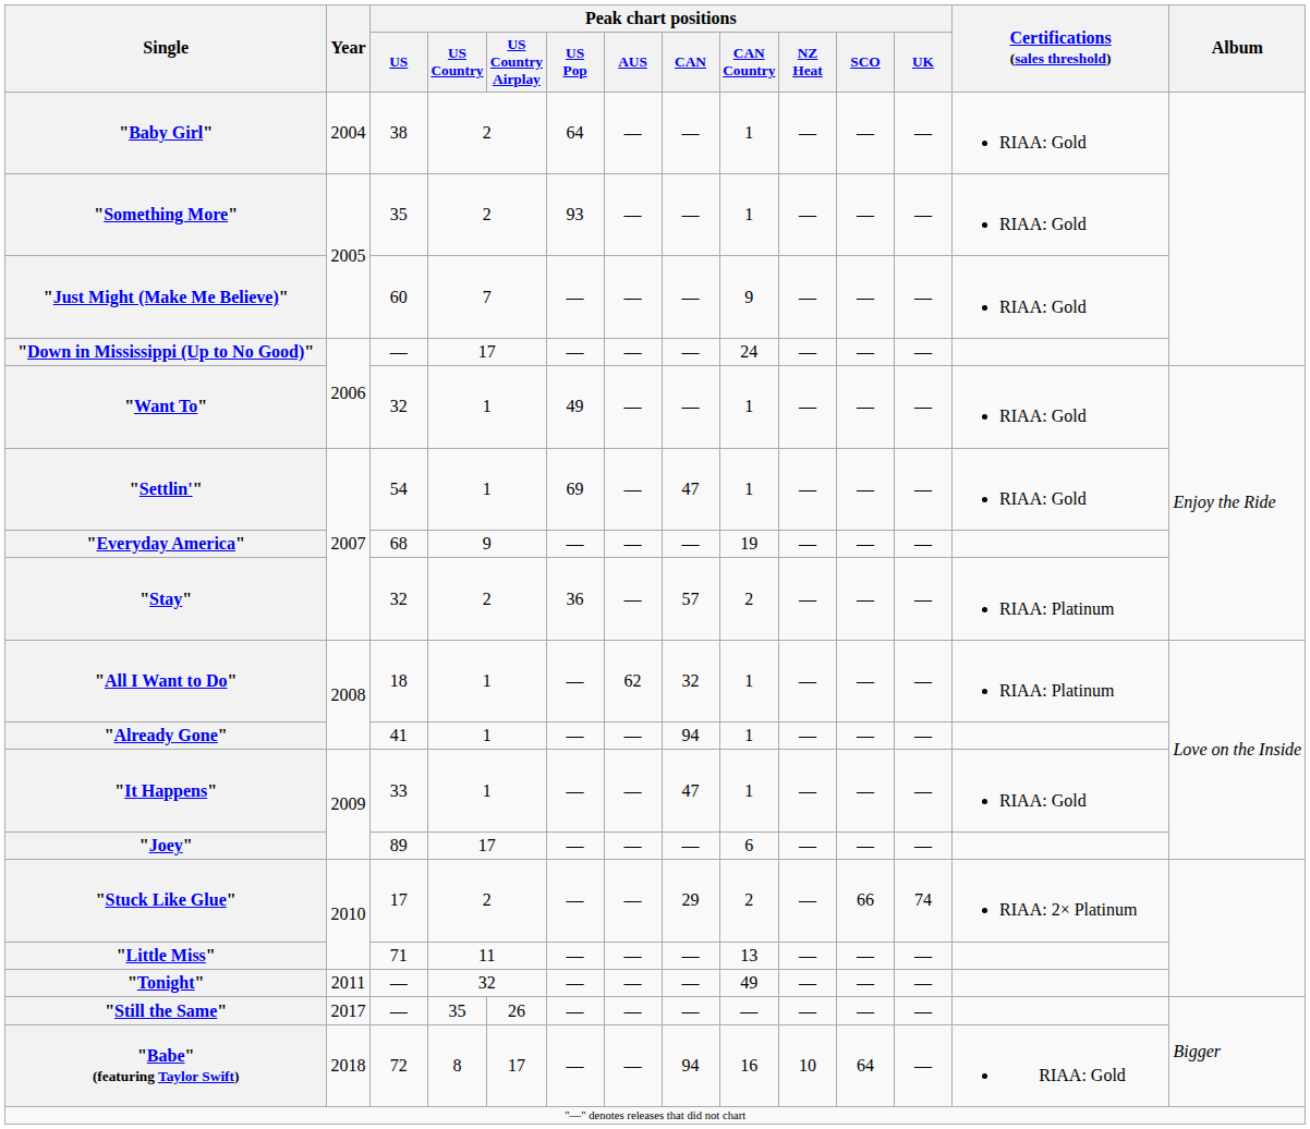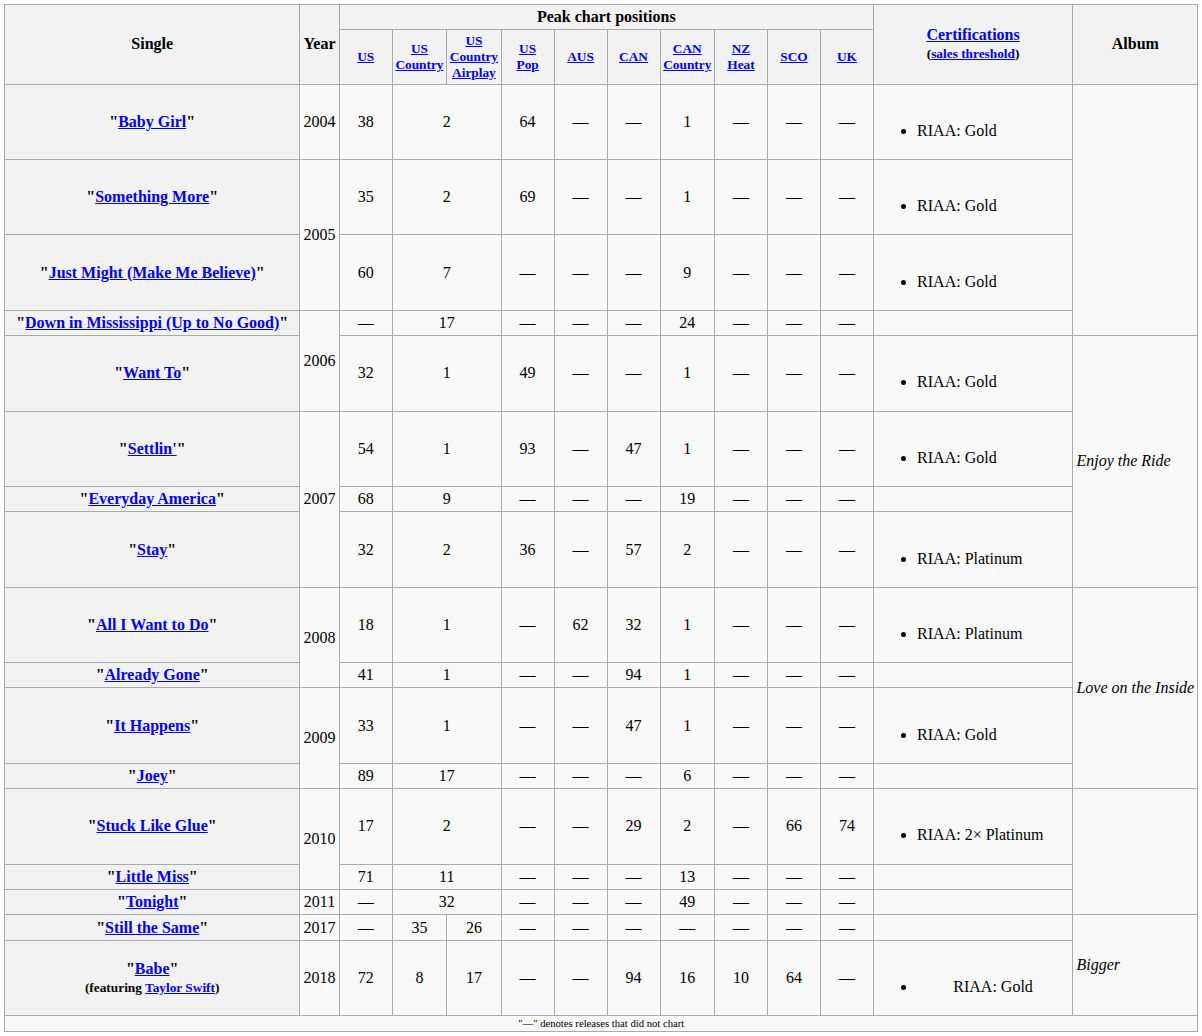"Something More" | Peak chart positions / US Pop: 93 -> 69
"Settlin'" | Peak chart positions / US Pop: 69 -> 93
